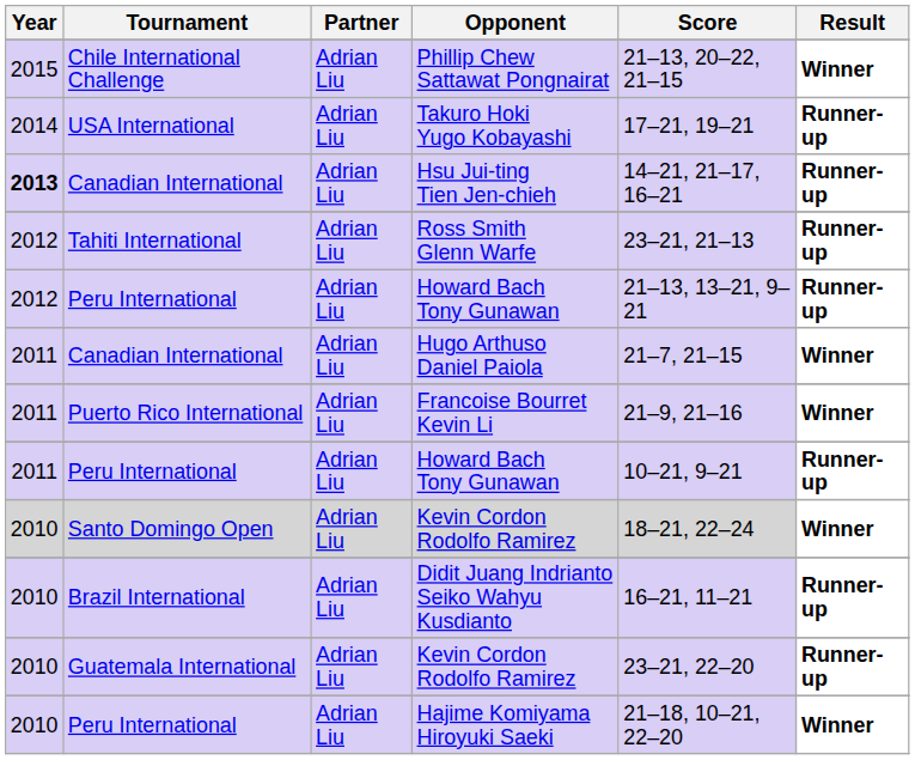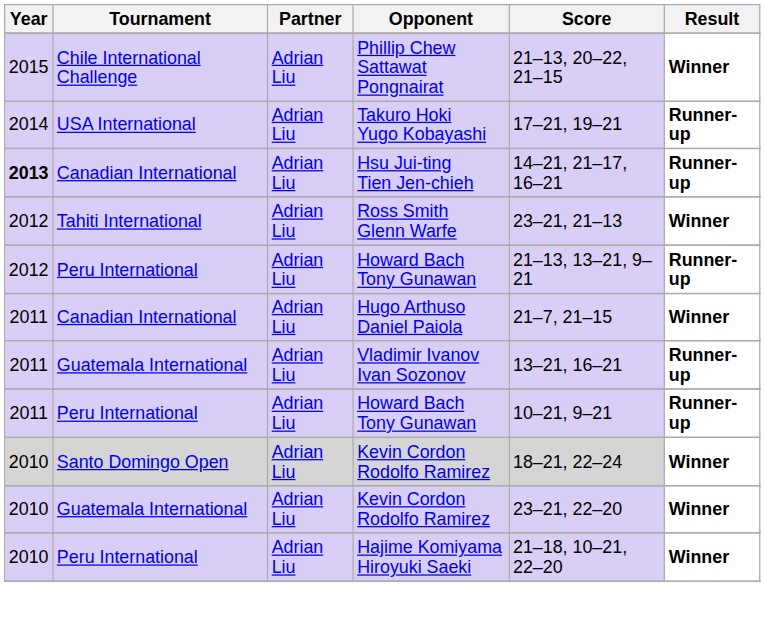Ross Smith Glenn Warfe | Result: Runner-up -> Winner
- row: 2011 | Puerto Rico International | Adrian Liu | Francoise Bourret Kevin Li | 21–9, 21–16 | Winner
+ row: 2011 | Guatemala International | Adrian Liu | Vladimir Ivanov Ivan Sozonov | 13–21, 16–21 | Runner-up
- row: 2010 | Brazil International | Adrian Liu | Didit Juang Indrianto Seiko Wahyu Kusdianto | 16–21, 11–21 | Runner-up
Guatemala International / Kevin Cordon Rodolfo Ramirez | Result: Runner-up -> Winner
